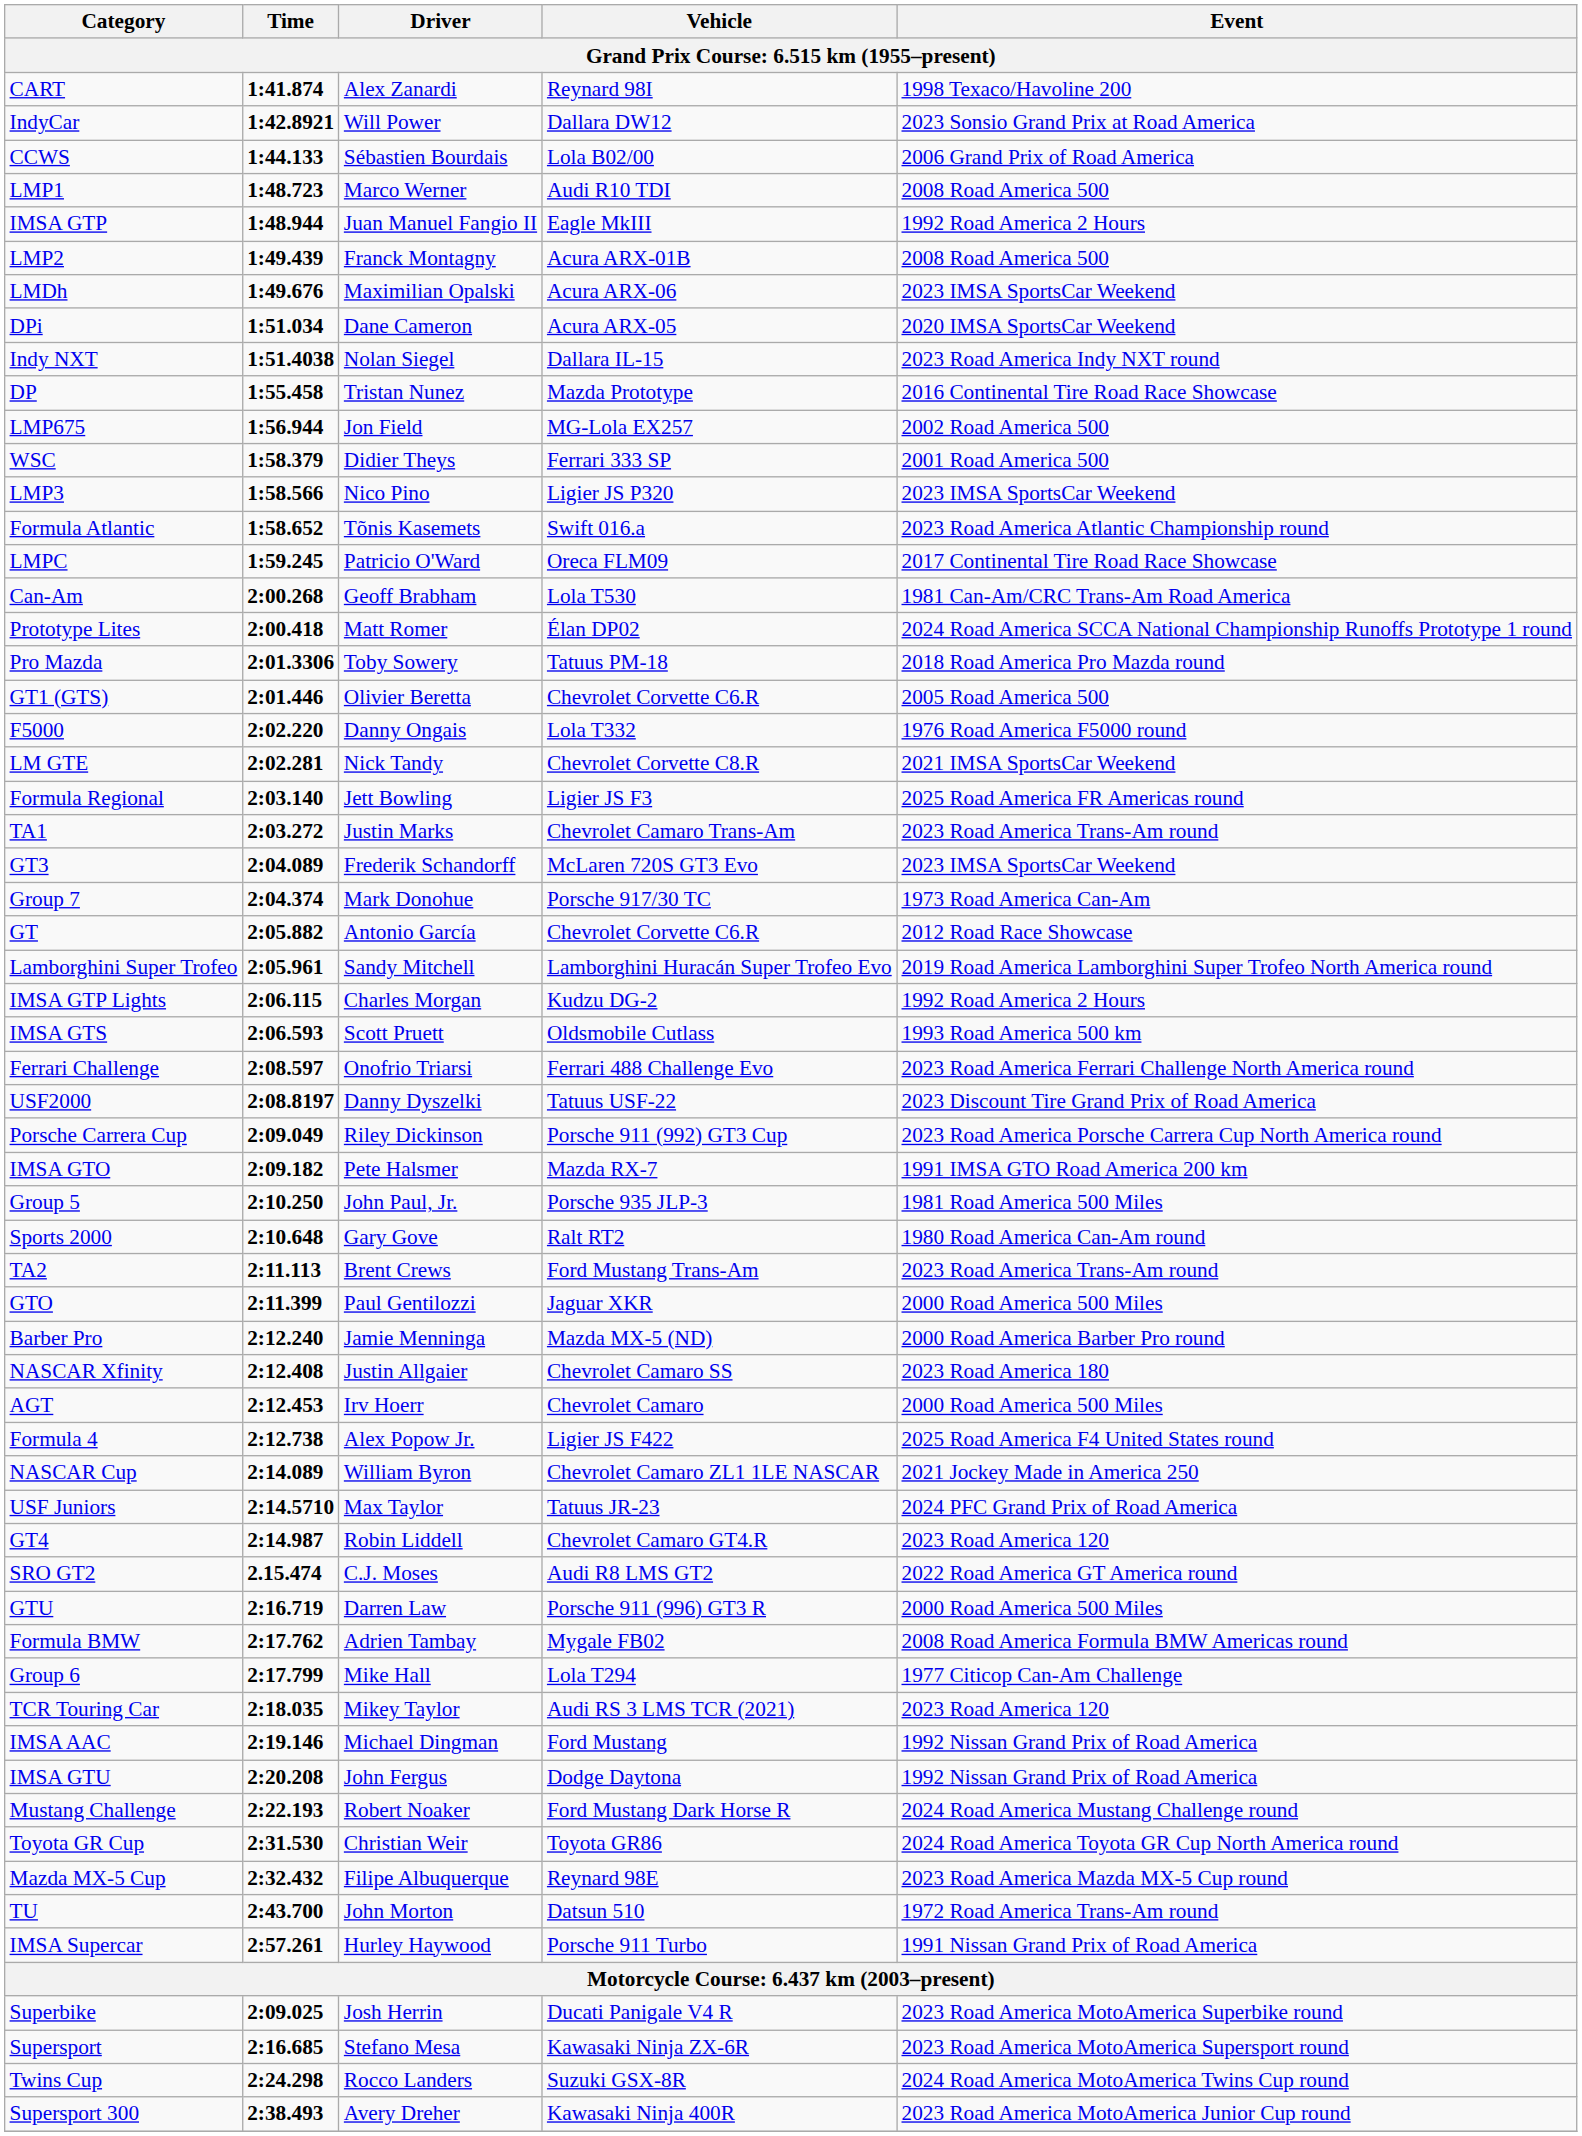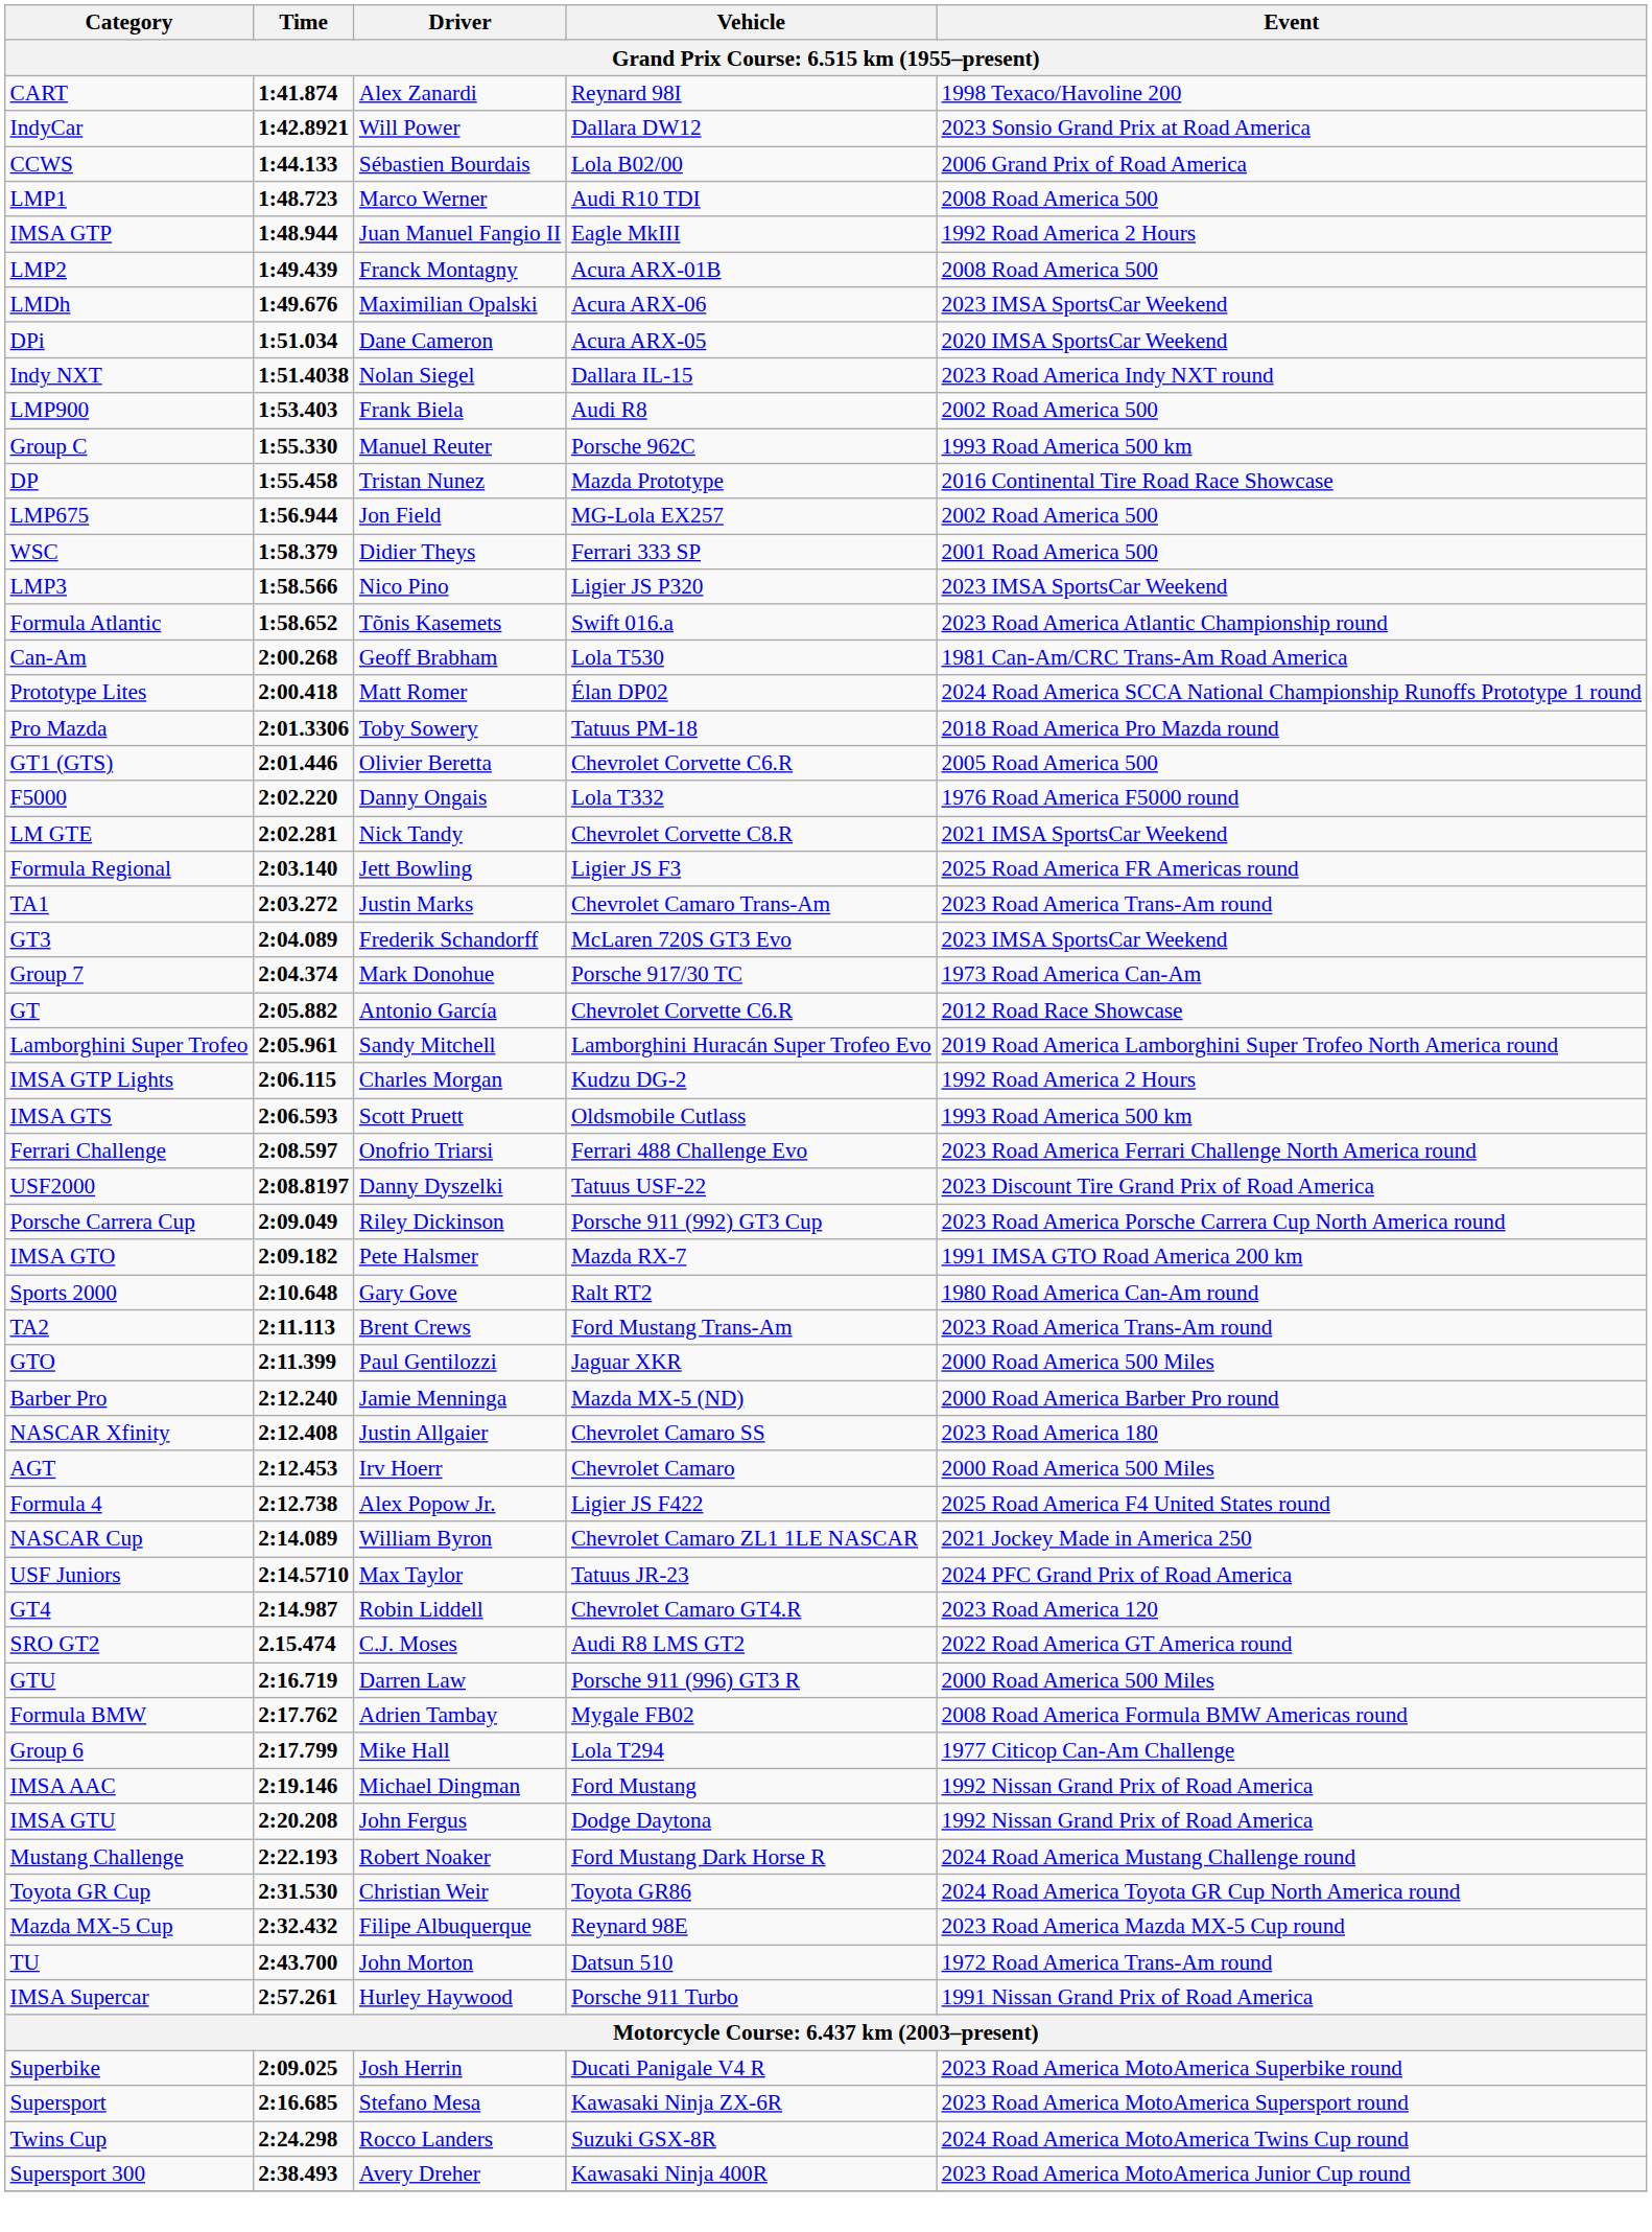+ row: LMP900 | 1:53.403 | Frank Biela | Audi R8 | 2002 Road America 500
+ row: Group C | 1:55.330 | Manuel Reuter | Porsche 962C | 1993 Road America 500 km
- row: LMPC | 1:59.245 | Patricio O'Ward | Oreca FLM09 | 2017 Continental Tire Road Race Showcase
- row: Group 5 | 2:10.250 | John Paul, Jr. | Porsche 935 JLP-3 | 1981 Road America 500 Miles
- row: TCR Touring Car | 2:18.035 | Mikey Taylor | Audi RS 3 LMS TCR (2021) | 2023 Road America 120
